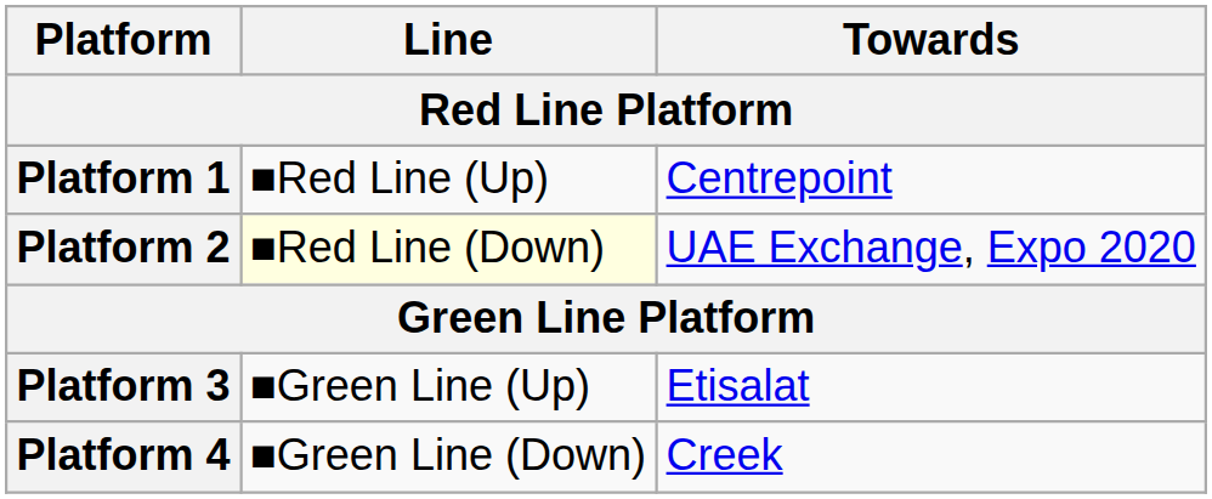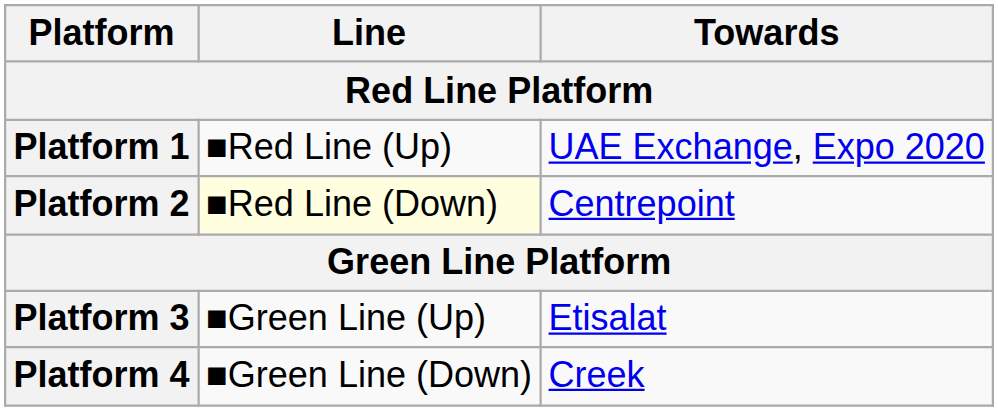Platform 1 | Towards: Centrepoint -> UAE Exchange, Expo 2020
Platform 2 | Towards: UAE Exchange, Expo 2020 -> Centrepoint
